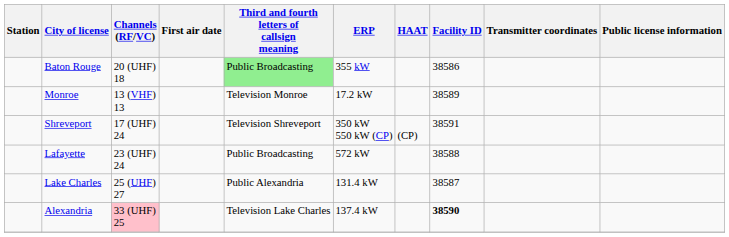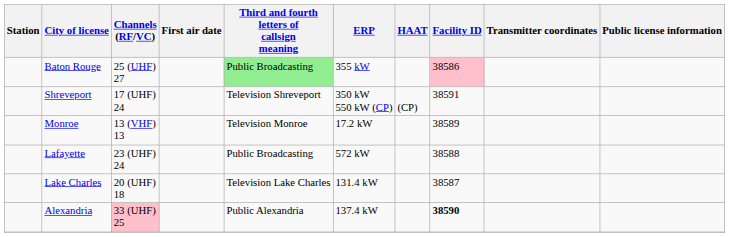Baton Rouge | Channels (RF/VC): 20 (UHF) 18 -> 25 (UHF) 27
Baton Rouge | Facility ID: no background -> pink background
rows swapped: Monroe <-> Shreveport
Lake Charles | Channels (RF/VC): 25 (UHF) 27 -> 20 (UHF) 18
Lake Charles | Third and fourth letters of callsign meaning: Public Alexandria -> Television Lake Charles
Alexandria | Third and fourth letters of callsign meaning: Television Lake Charles -> Public Alexandria
